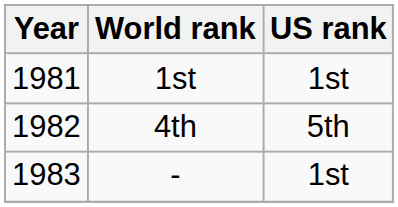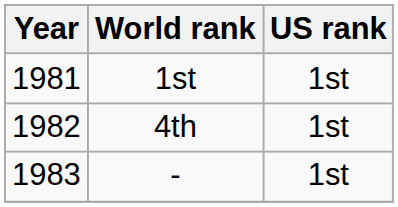4th | US rank: 5th -> 1st
